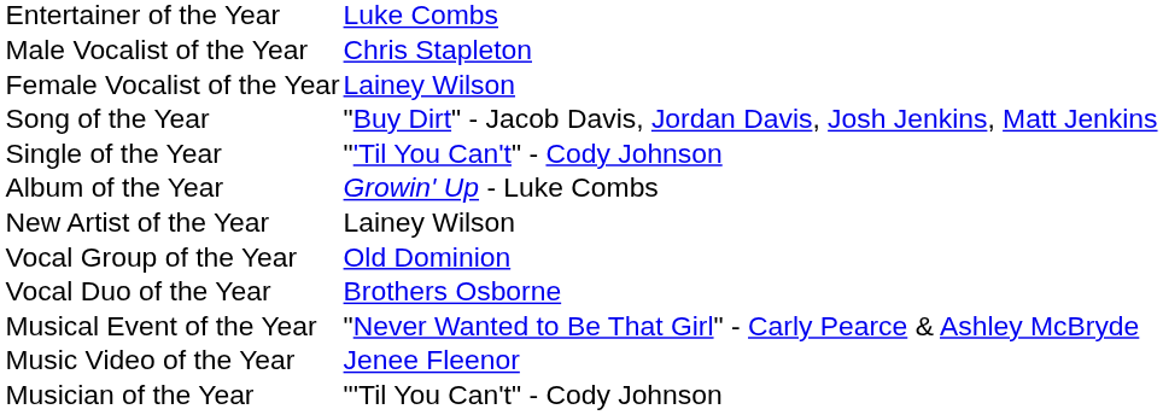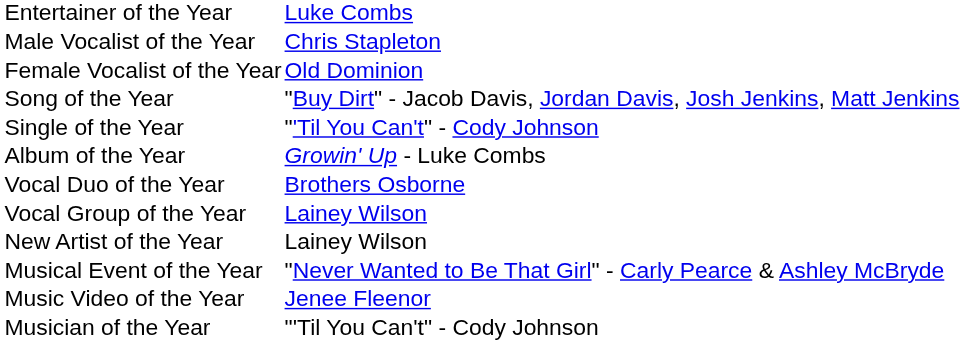Female Vocalist of the Year | column 2: Lainey Wilson -> Old Dominion
rows swapped: Vocal Duo of the Year <-> New Artist of the Year
Vocal Group of the Year | column 2: Old Dominion -> Lainey Wilson
